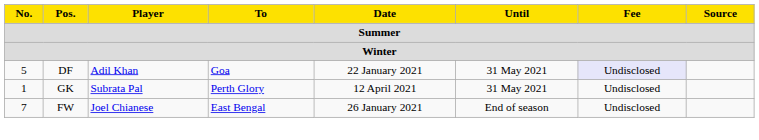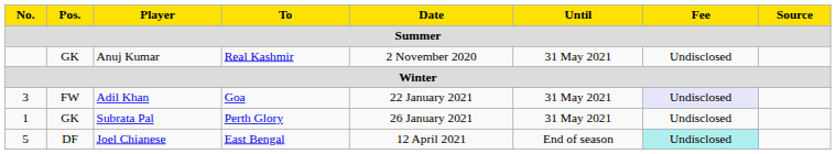+ row: GK | Anuj Kumar | Real Kashmir | 2 November 2020 | 31 May 2021 | Undisclosed
Adil Khan | No.: 5 -> 3
Adil Khan | Pos.: DF -> FW
Subrata Pal | Date: 12 April 2021 -> 26 January 2021
Joel Chianese | No.: 7 -> 5
Joel Chianese | Pos.: FW -> DF
Joel Chianese | Date: 26 January 2021 -> 12 April 2021
Joel Chianese | Fee: no background -> paleturquoise background
